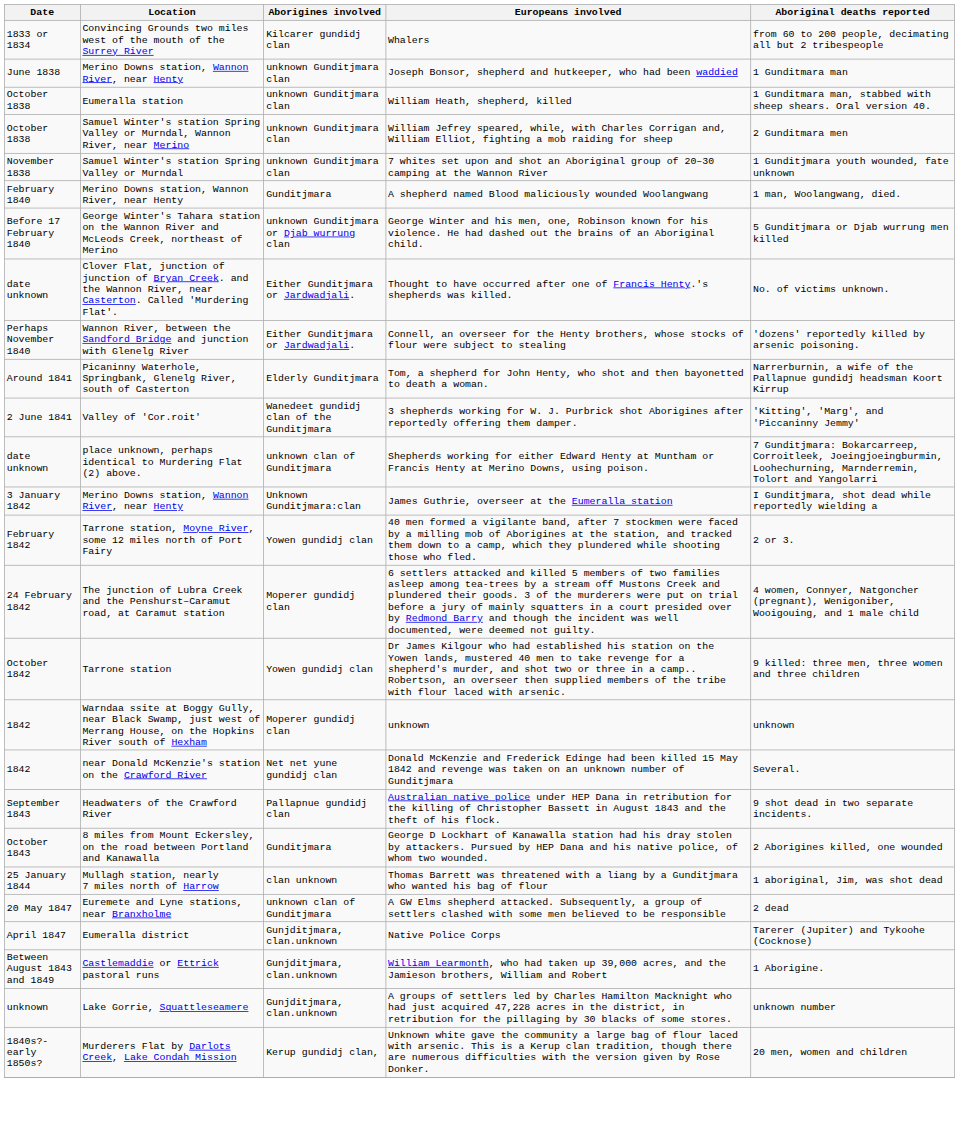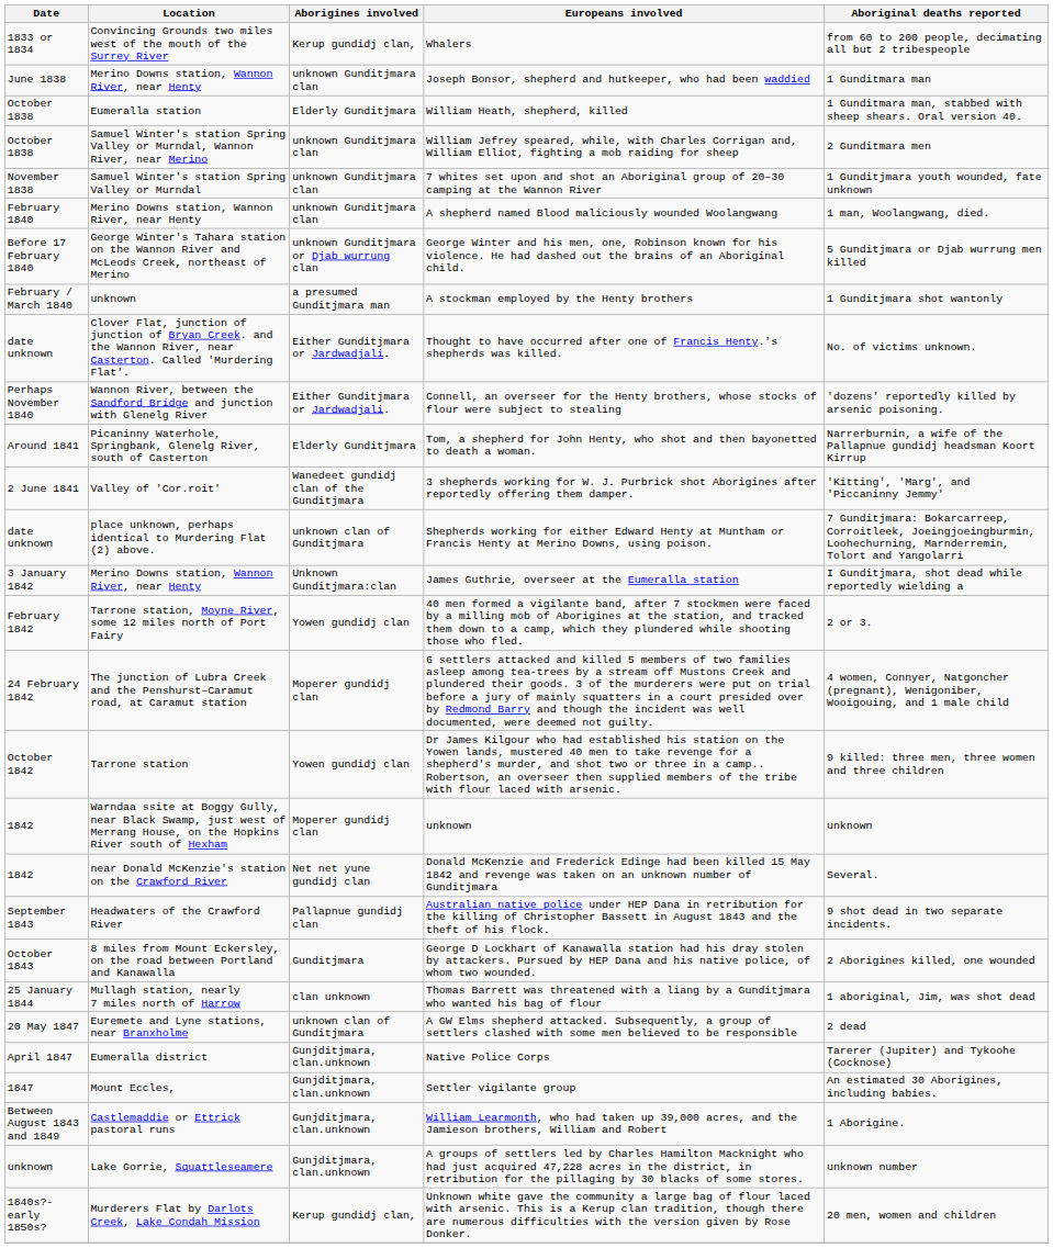Whalers | Aborigines involved: Kilcarer gundidj clan -> Kerup gundidj clan,
William Heath, shepherd, killed | Aborigines involved: unknown Gunditjmara clan -> Elderly Gunditjmara
A shepherd named Blood maliciously wounded Woolangwang | Aborigines involved: Gunditjmara -> unknown Gunditjmara clan
+ row: February / March 1840 | unknown | a presumed Gunditjmara man | A stockman employed by the Henty brothers | 1 Gunditjmara shot wantonly
+ row: 1847 | Mount Eccles, | Gunjditjmara, clan.unknown | Settler vigilante group | An estimated 30 Aborigines, including babies.
